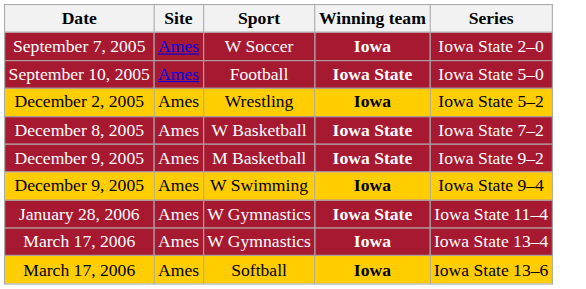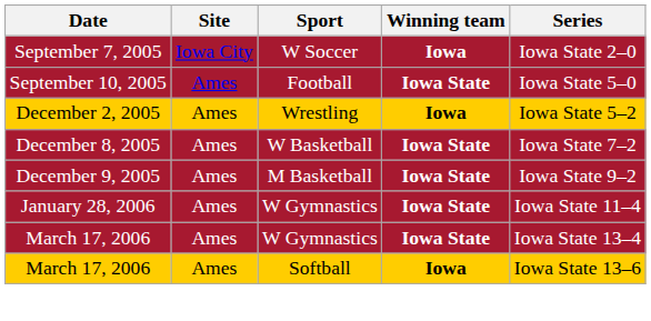W Soccer | Site: Ames -> Iowa City
- row: December 9, 2005 | Ames | W Swimming | Iowa | Iowa State 9–4
March 17, 2006 / W Gymnastics | Winning team: Iowa -> Iowa State
